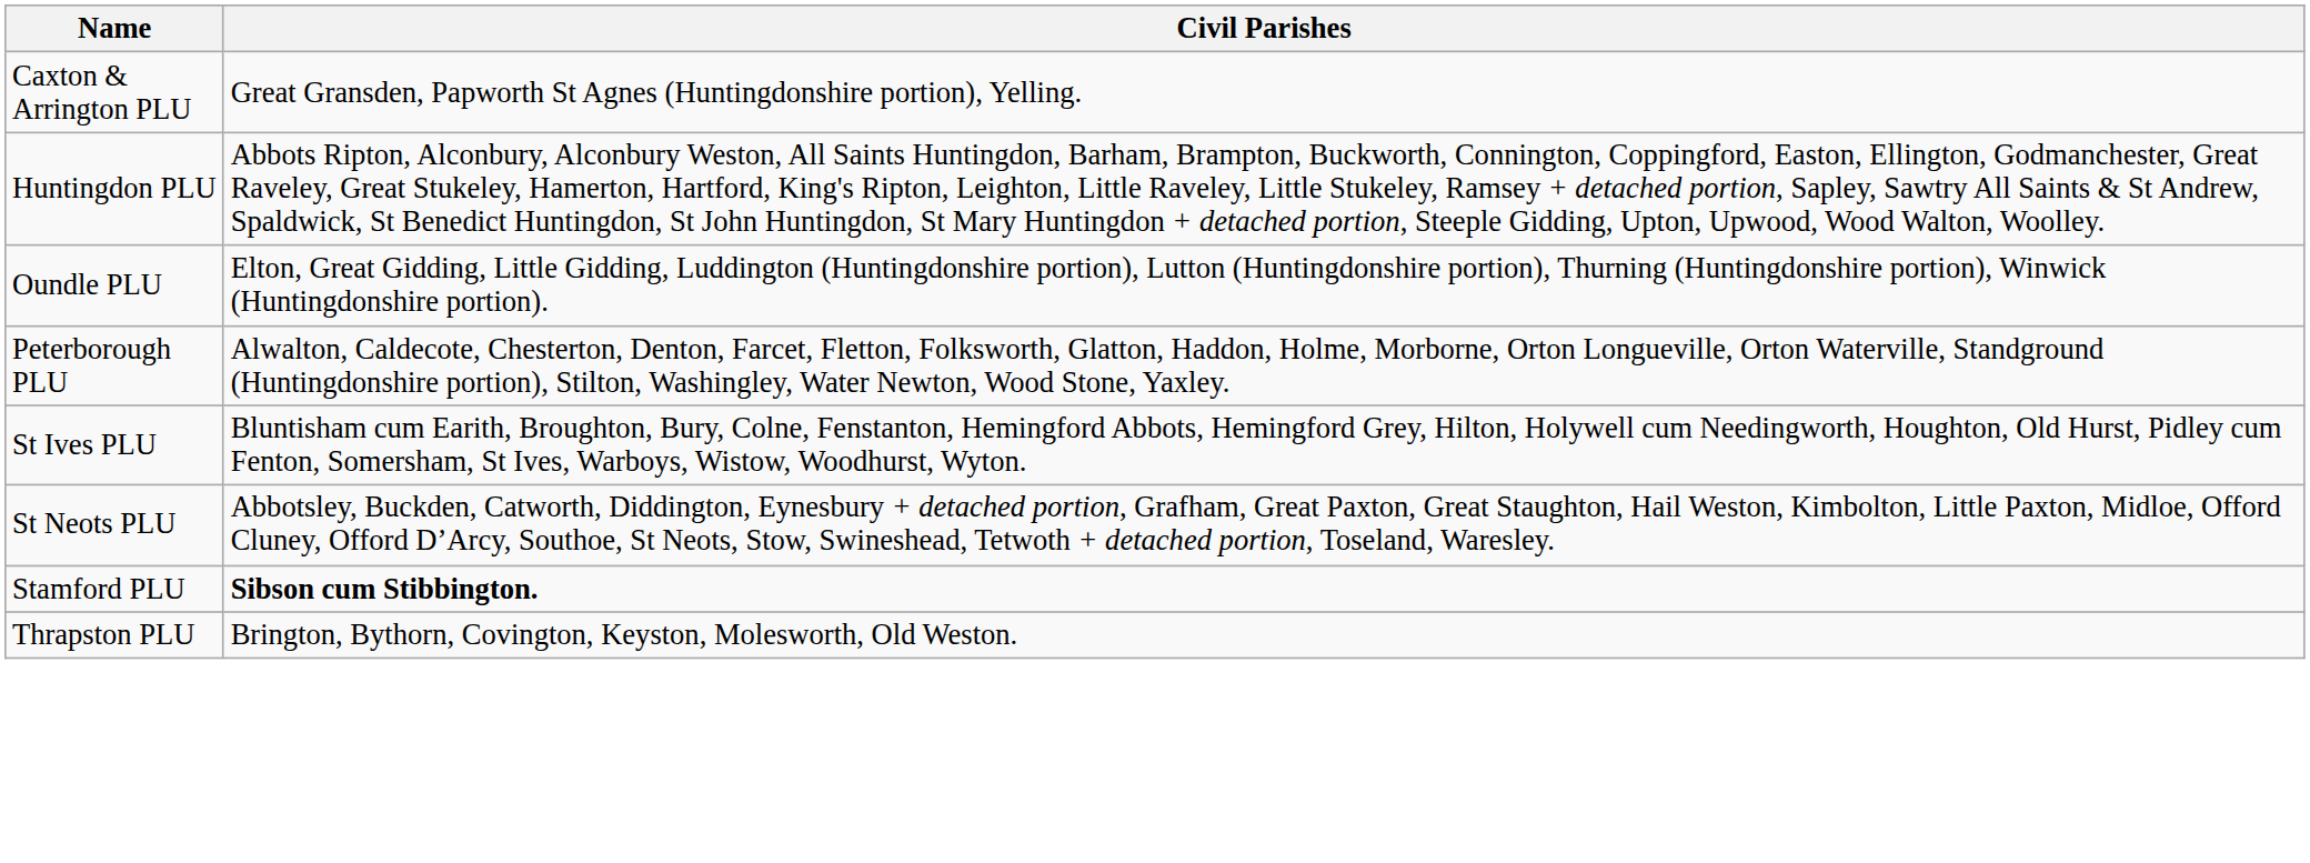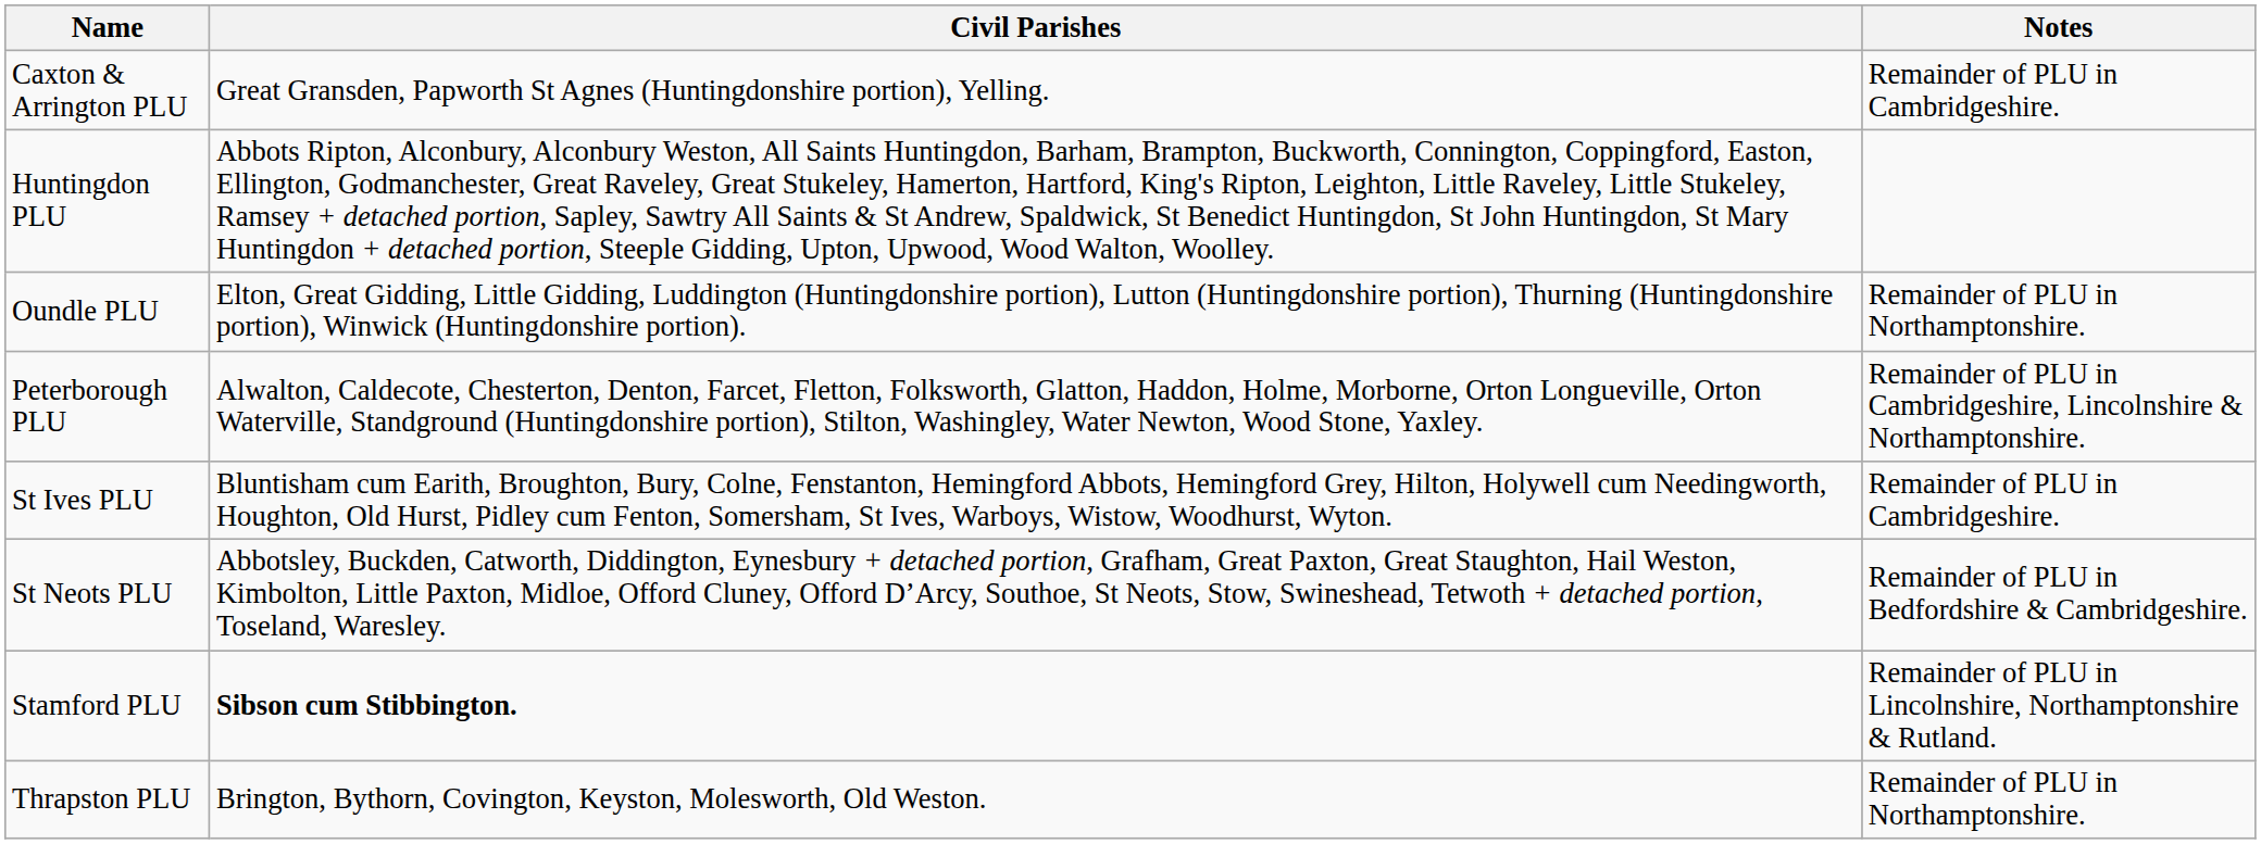+ column: Notes | Remainder of PLU in Cambridgeshire. | Remainder of PLU in Northamptonshire. | Remainder of PLU in Cambridgeshire, Lincolnshire & Northamptonshire. | Remainder of PLU in Cambridgeshire. | Remainder of PLU in Bedfordshire & Cambridgeshire. | Remainder of PLU in Lincolnshire, Northamptonshire & Rutland. | Remainder of PLU in Northamptonshire.
